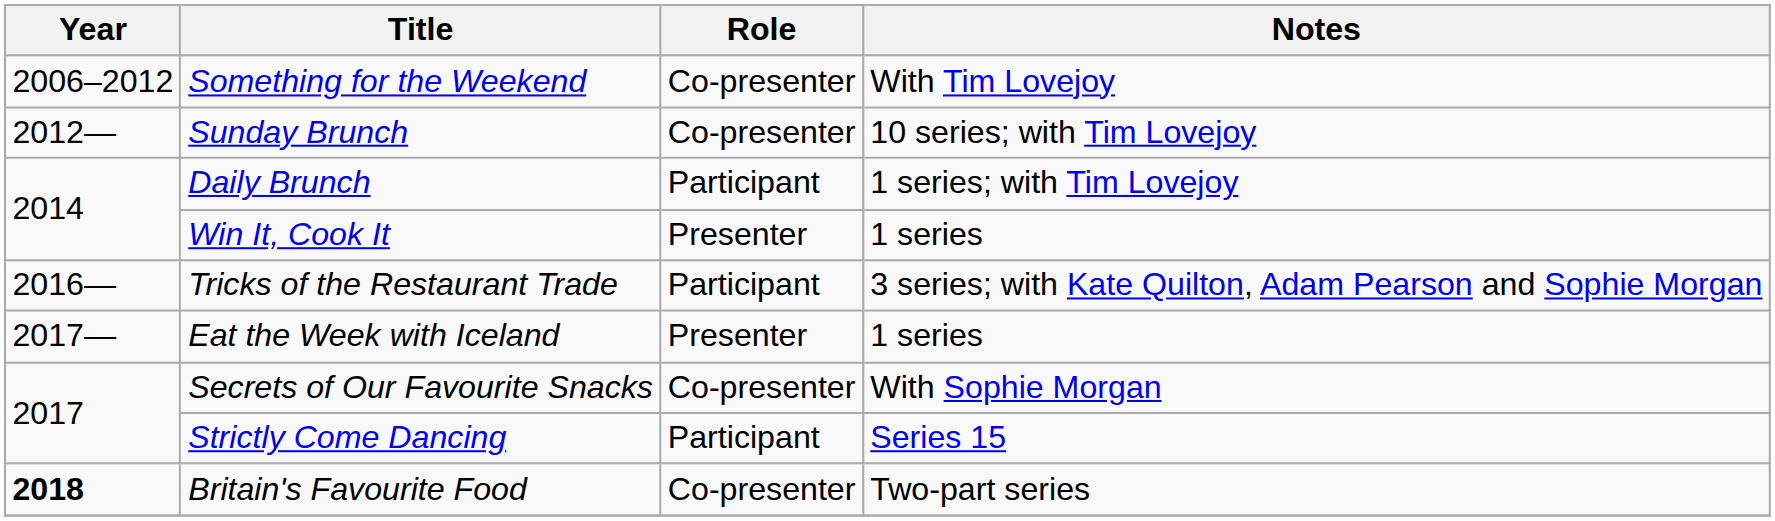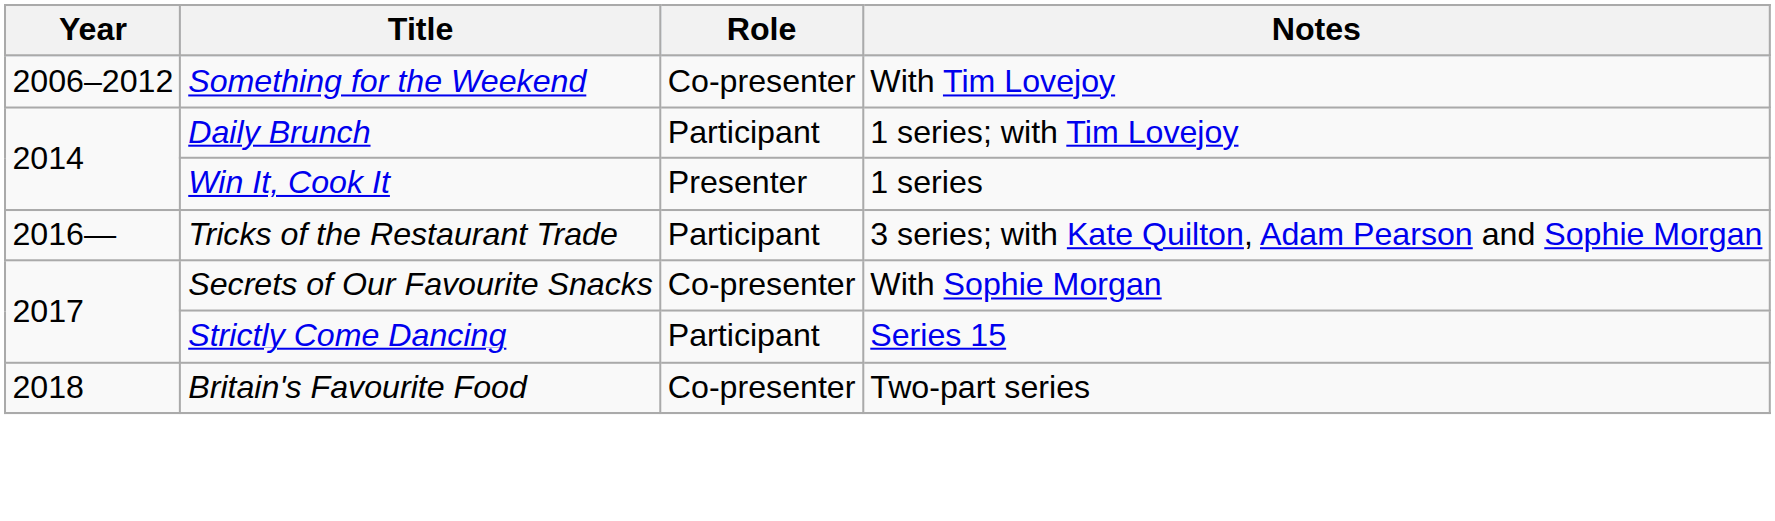- row: 2012— | Sunday Brunch | Co-presenter | 10 series; with Tim Lovejoy
- row: 2017— | Eat the Week with Iceland | Presenter | 1 series
Britain's Favourite Food | Year: bold -> normal
